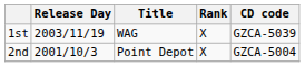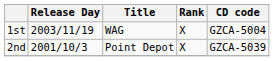1st | CD code: GZCA-5039 -> GZCA-5004
2nd | CD code: GZCA-5004 -> GZCA-5039
